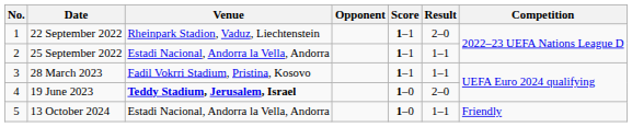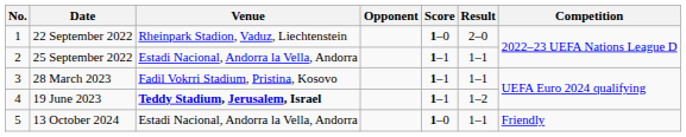22 September 2022 | Score: 1–1 -> 1–0
19 June 2023 | Score: 1–0 -> 1–1
19 June 2023 | Result: 2–0 -> 1–2
